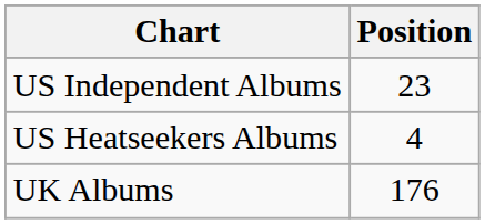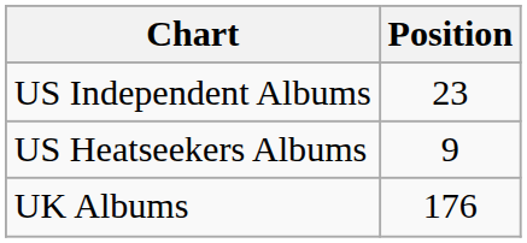US Heatseekers Albums | Position: 4 -> 9
